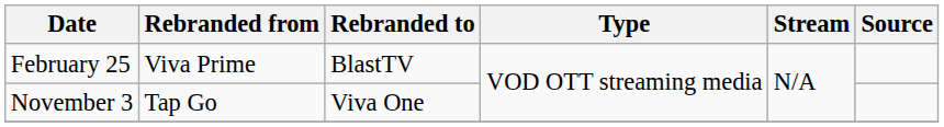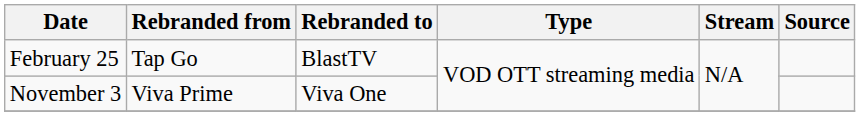February 25 | Rebranded from: Viva Prime -> Tap Go
November 3 | Rebranded from: Tap Go -> Viva Prime
